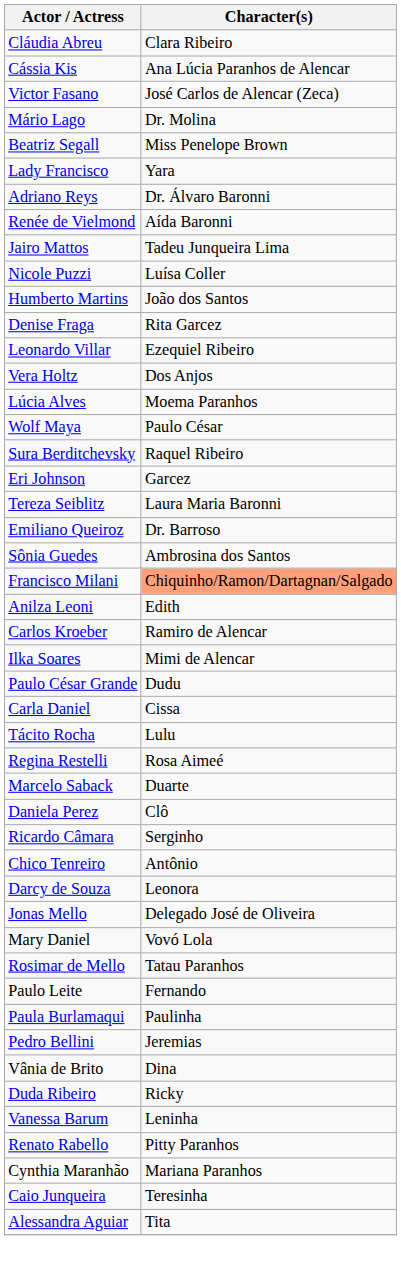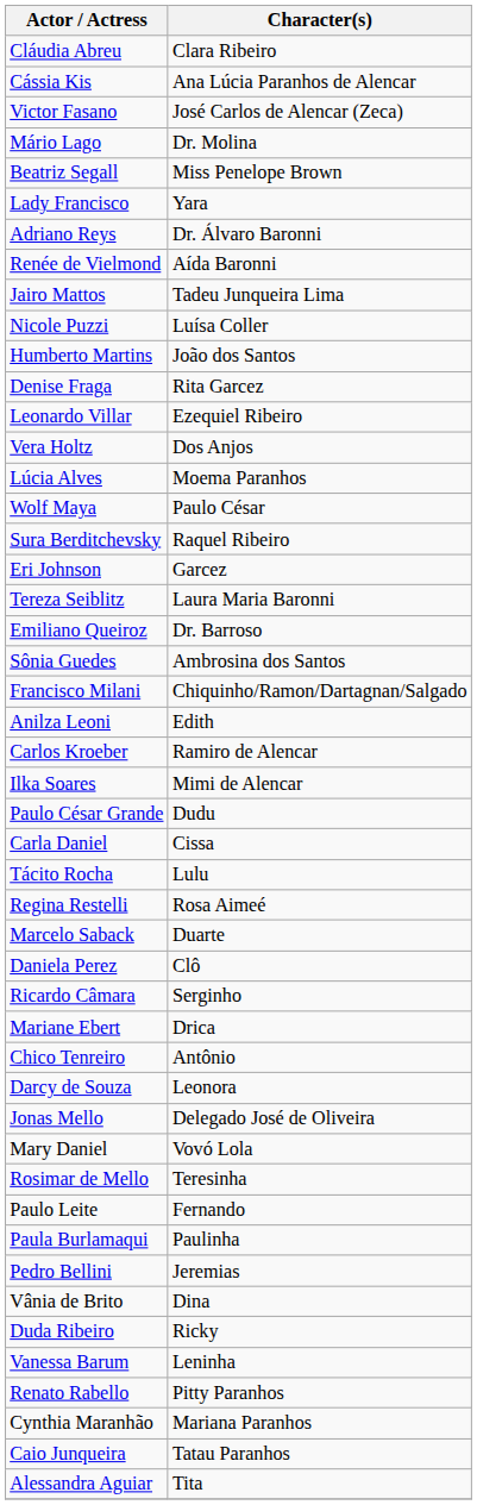Francisco Milani | Character(s): lightsalmon background -> no background
+ row: Mariane Ebert | Drica
Rosimar de Mello | Character(s): Tatau Paranhos -> Teresinha
Caio Junqueira | Character(s): Teresinha -> Tatau Paranhos
